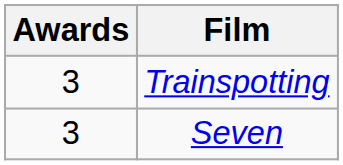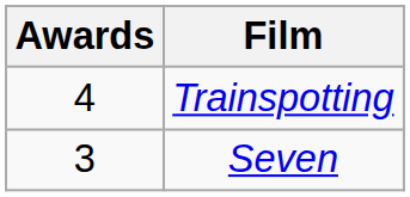Trainspotting | Awards: 3 -> 4
